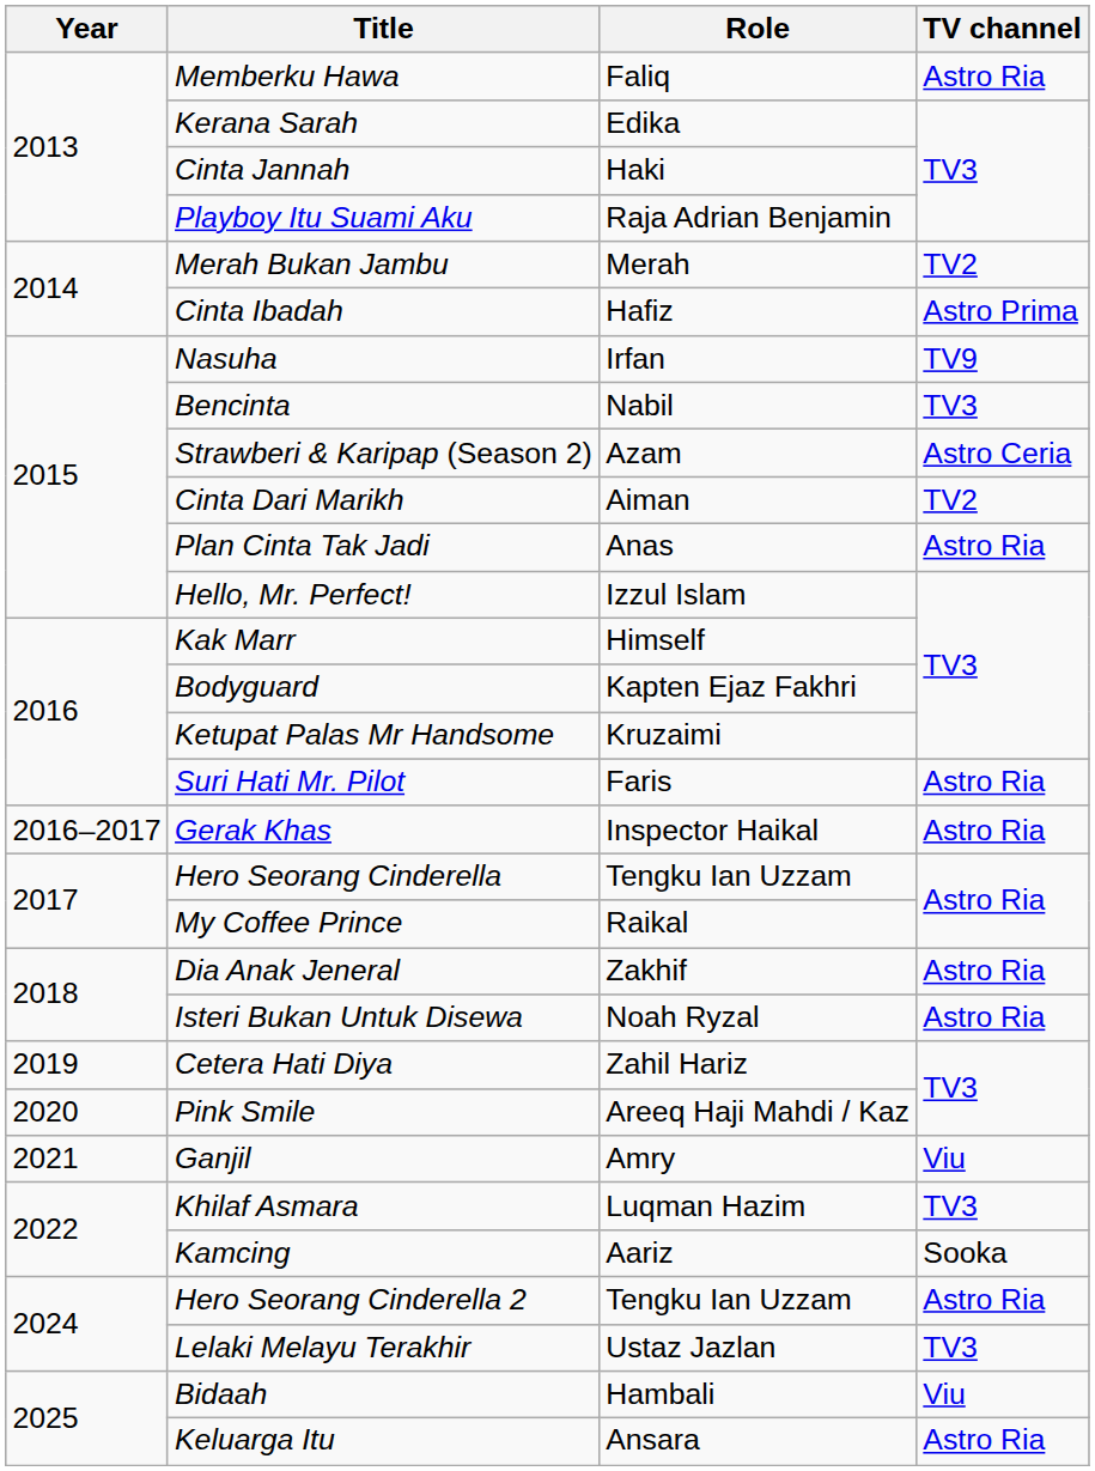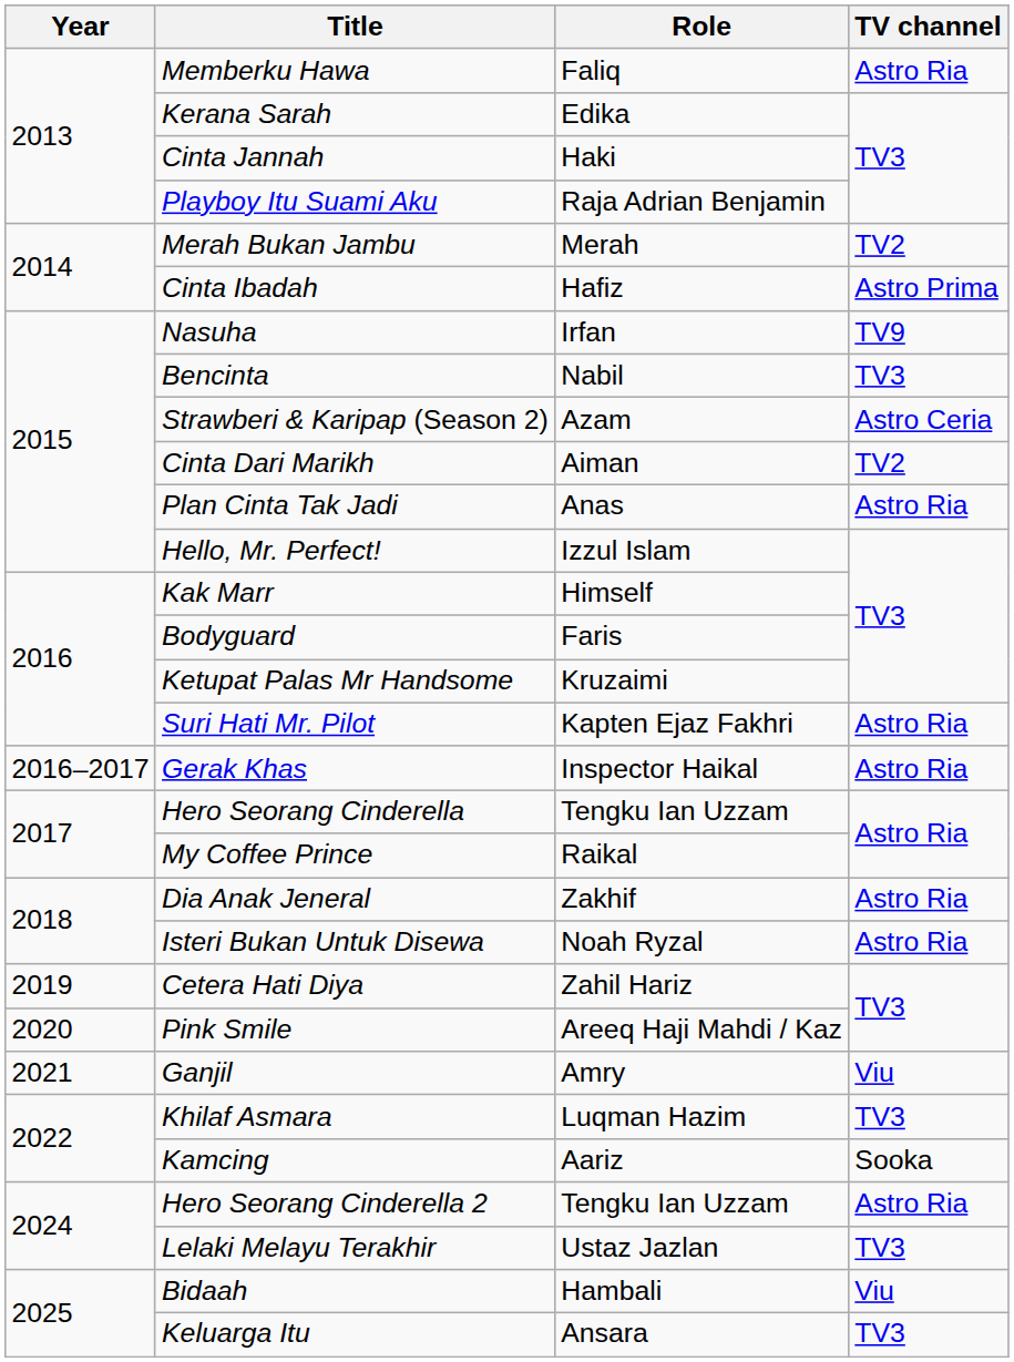Bodyguard | Role: Kapten Ejaz Fakhri -> Faris
Suri Hati Mr. Pilot | Role: Faris -> Kapten Ejaz Fakhri
Keluarga Itu | TV channel: Astro Ria -> TV3
